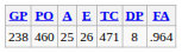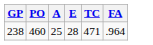- column: DP | 8
238 | E: 26 -> 28
